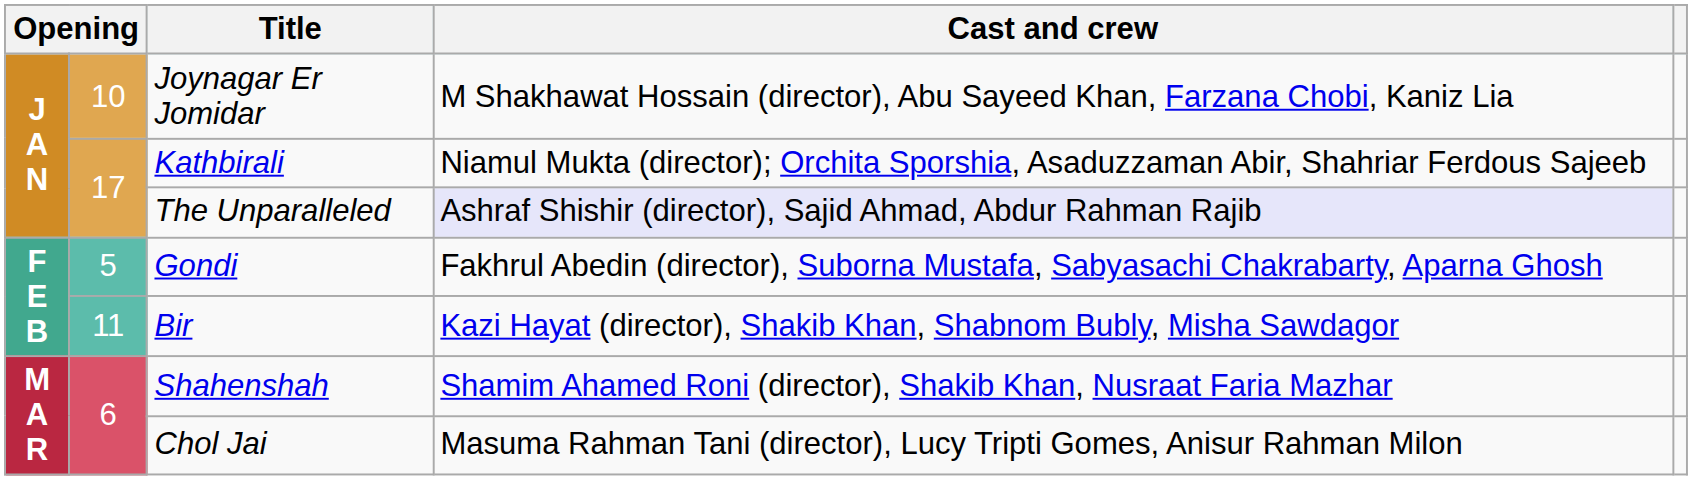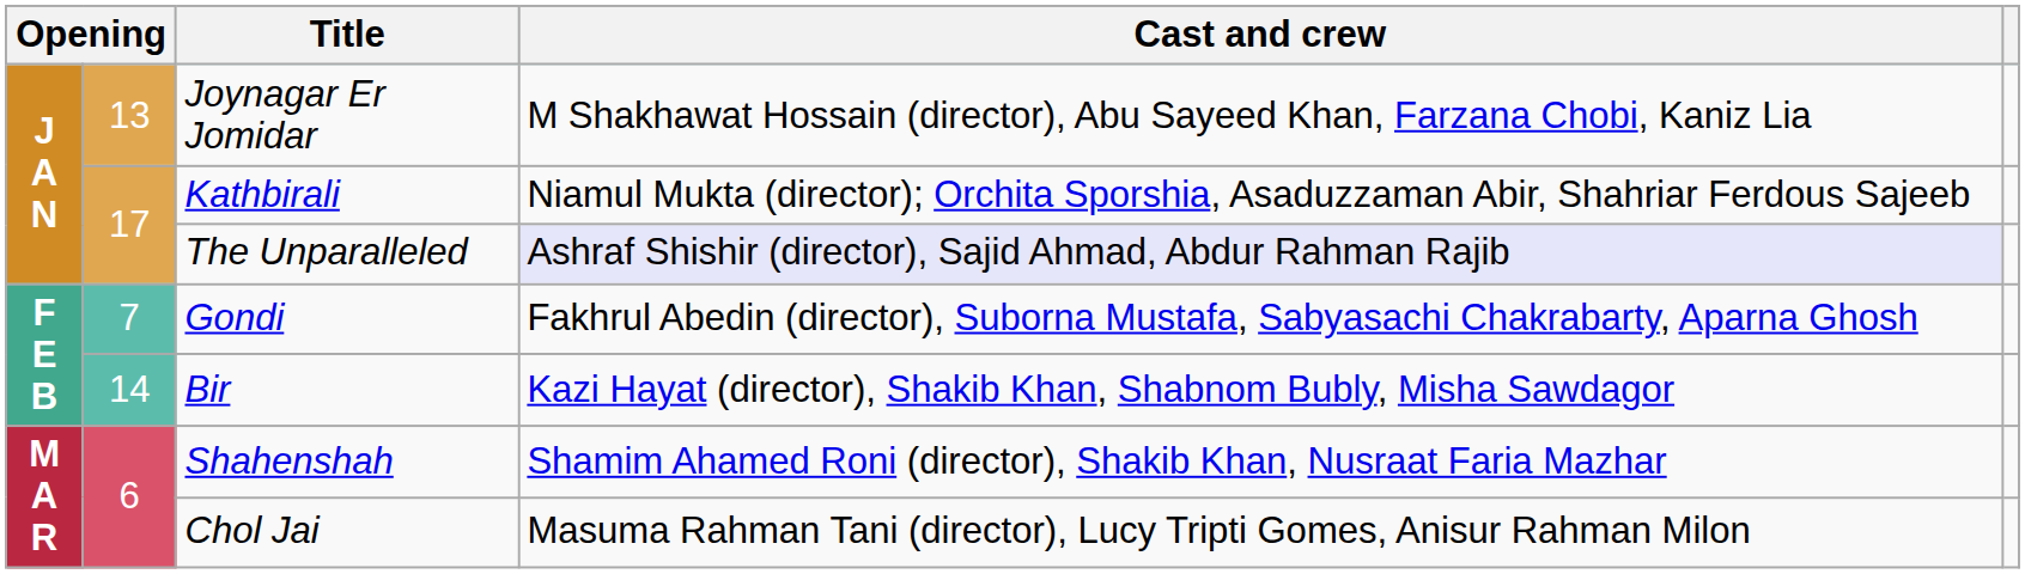Joynagar Er Jomidar | column 2: 10 -> 13
Gondi | column 2: 5 -> 7
Bir | column 2: 11 -> 14
